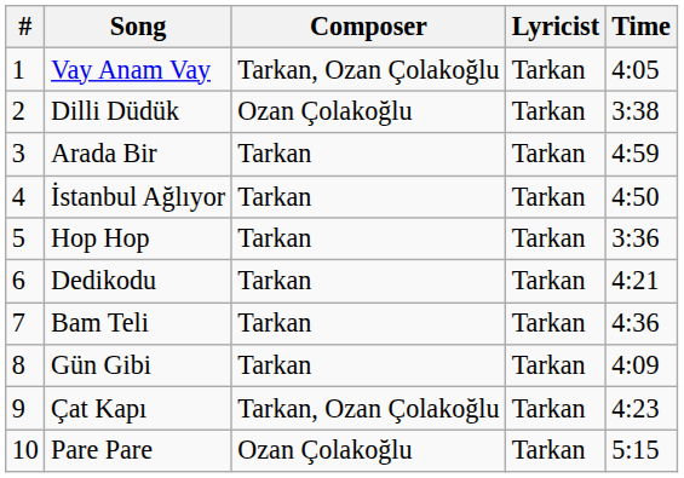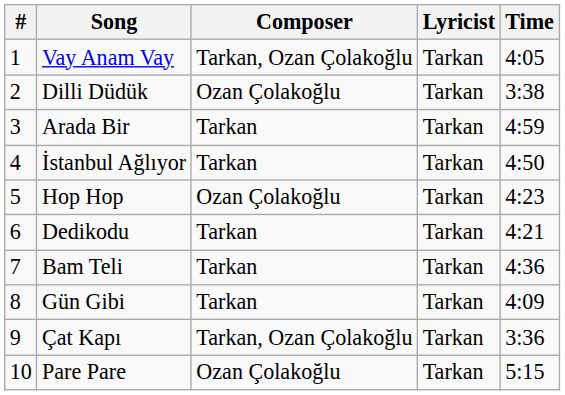Hop Hop | Composer: Tarkan -> Ozan Çolakoğlu
Hop Hop | Time: 3:36 -> 4:23
Çat Kapı | Time: 4:23 -> 3:36
